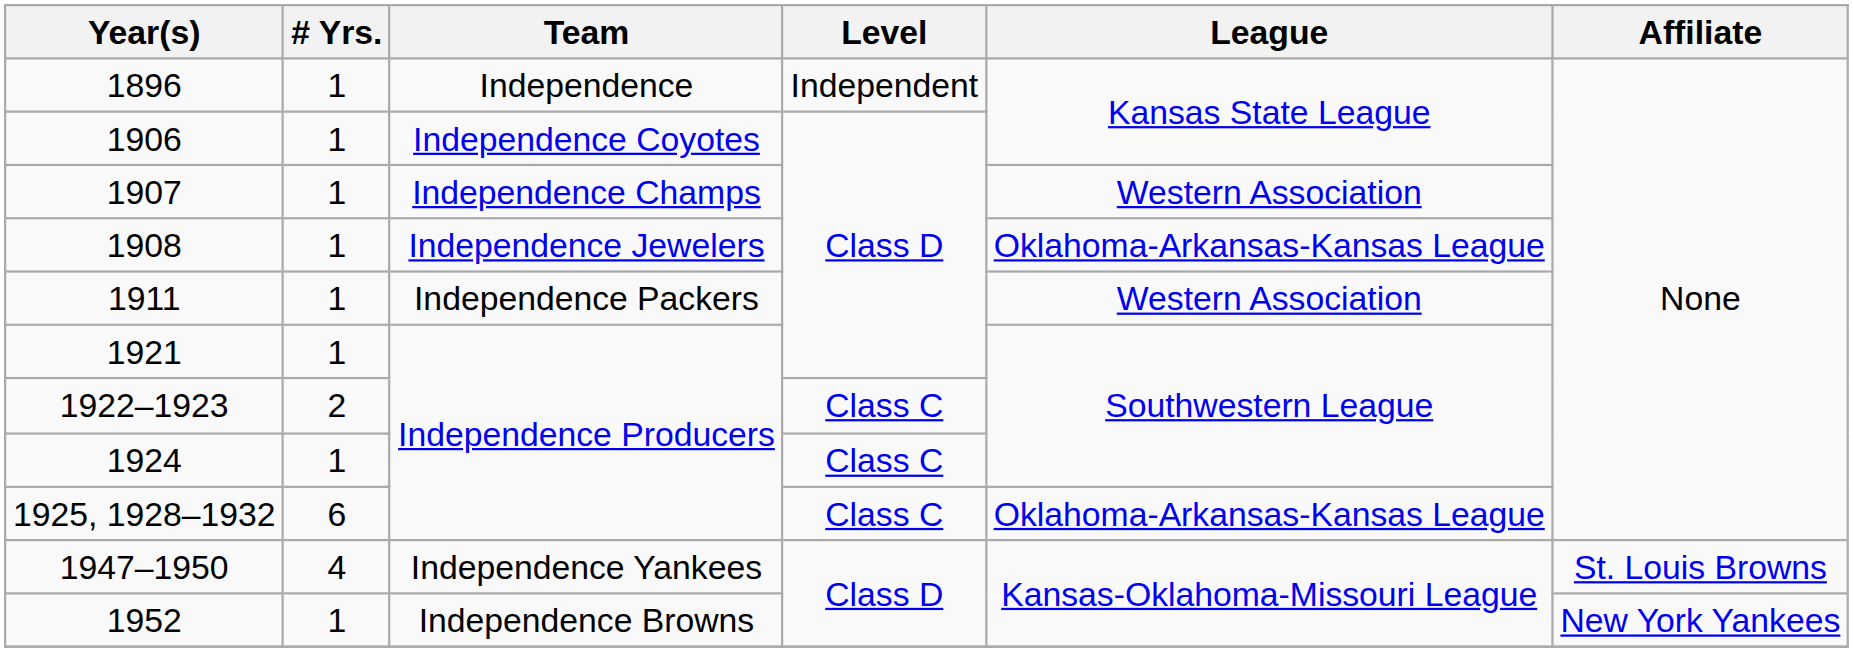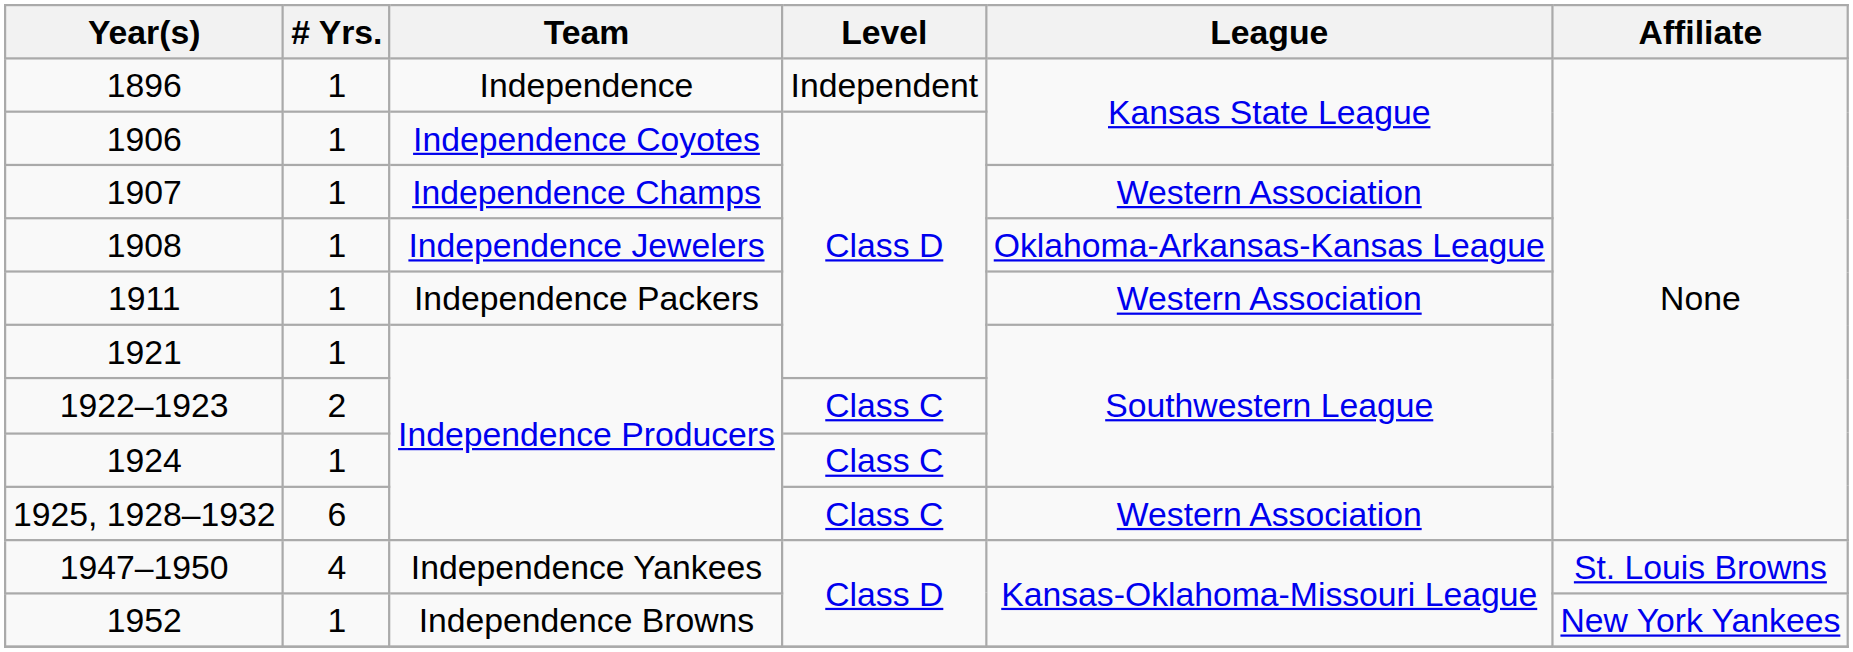1925, 1928–1932 | League: Oklahoma-Arkansas-Kansas League -> Western Association
